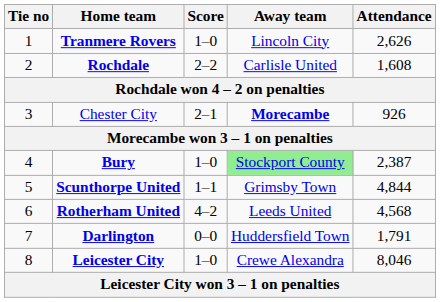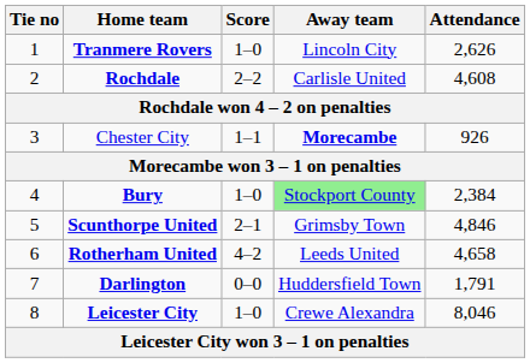Rochdale | Attendance: 1,608 -> 4,608
Chester City | Score: 2–1 -> 1–1
Bury | Attendance: 2,387 -> 2,384
Scunthorpe United | Score: 1–1 -> 2–1
Scunthorpe United | Attendance: 4,844 -> 4,846
Rotherham United | Attendance: 4,568 -> 4,658
